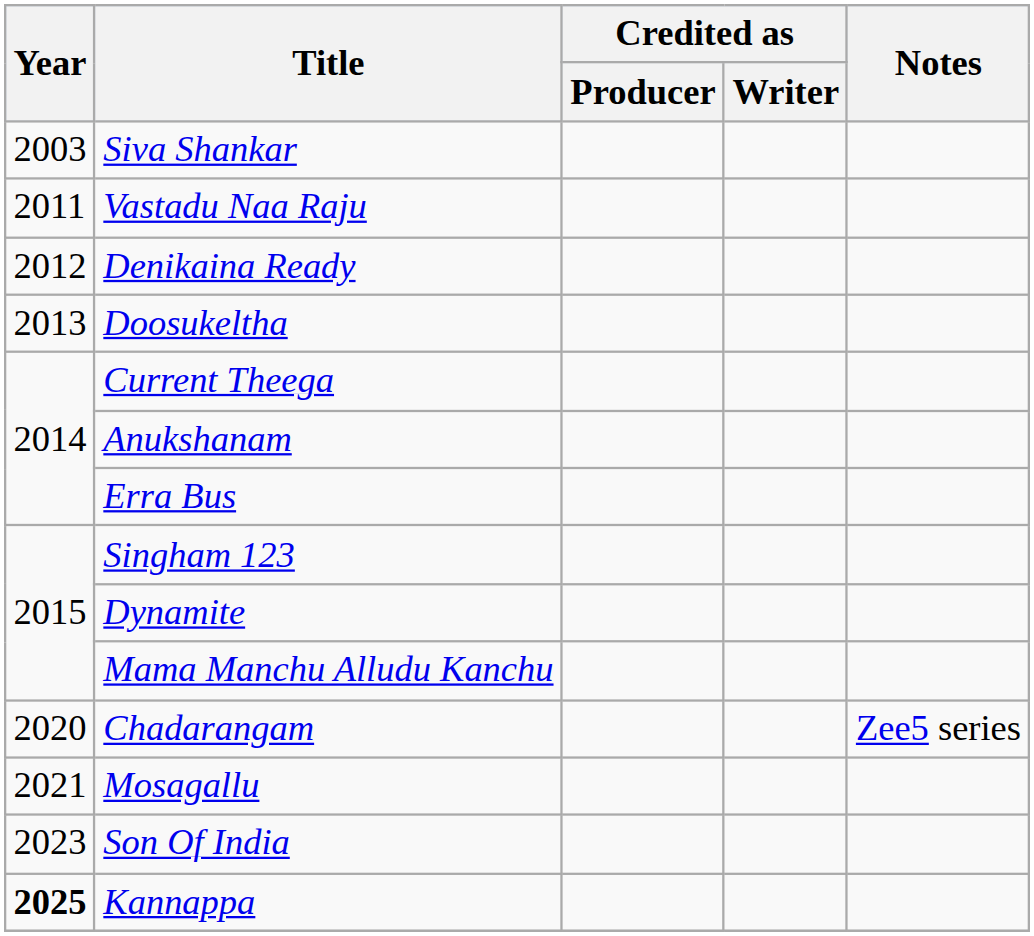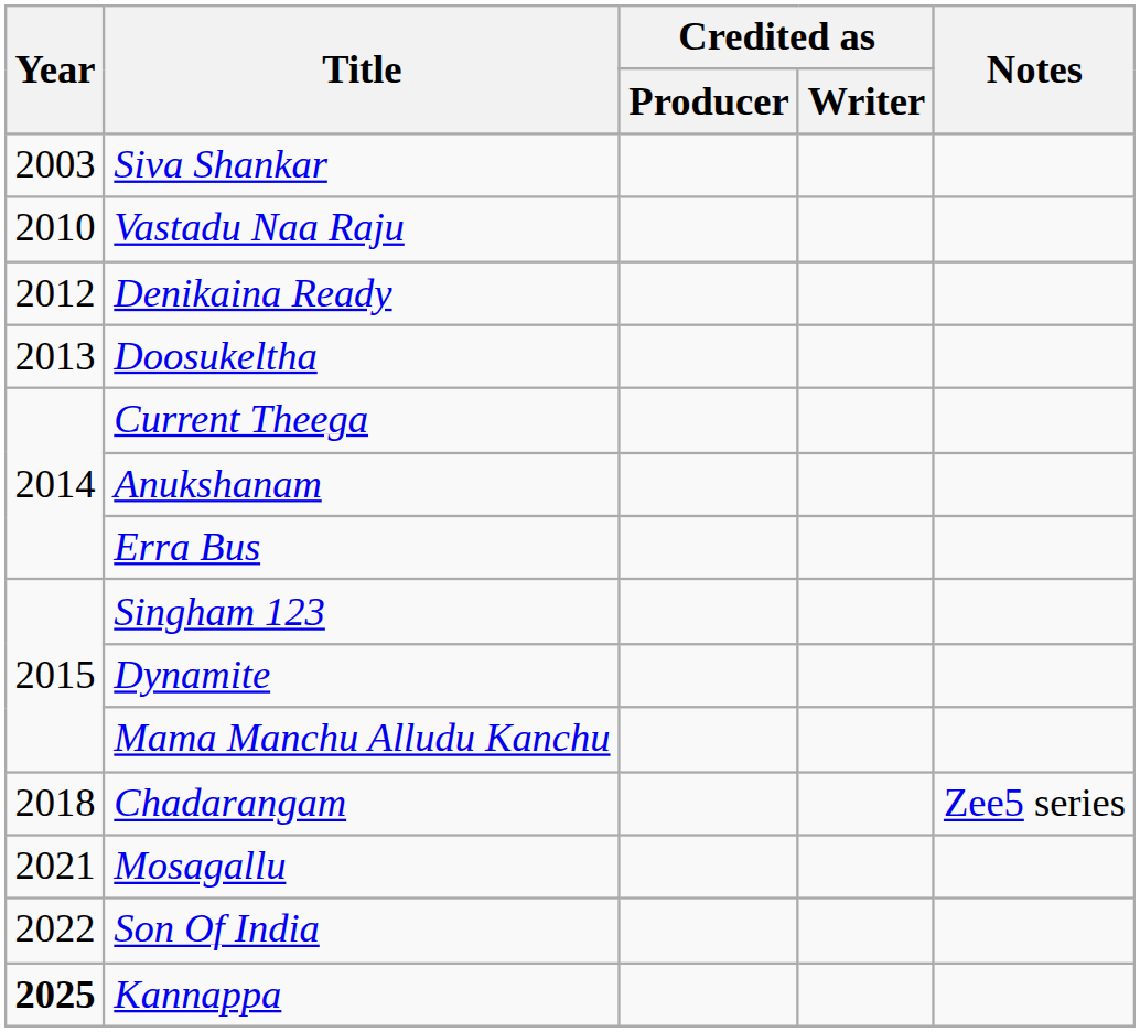Vastadu Naa Raju | Year: 2011 -> 2010
Chadarangam | Year: 2020 -> 2018
Son Of India | Year: 2023 -> 2022
